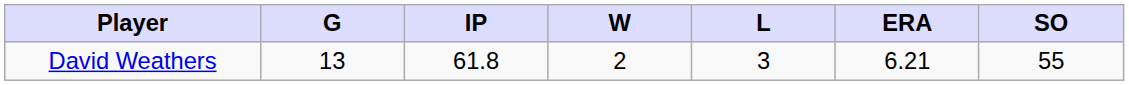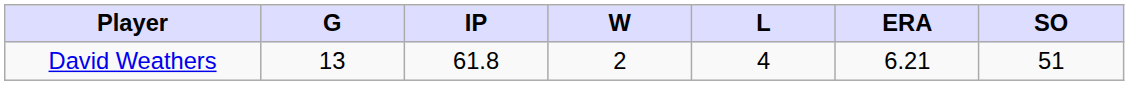David Weathers | L: 3 -> 4
David Weathers | SO: 55 -> 51
